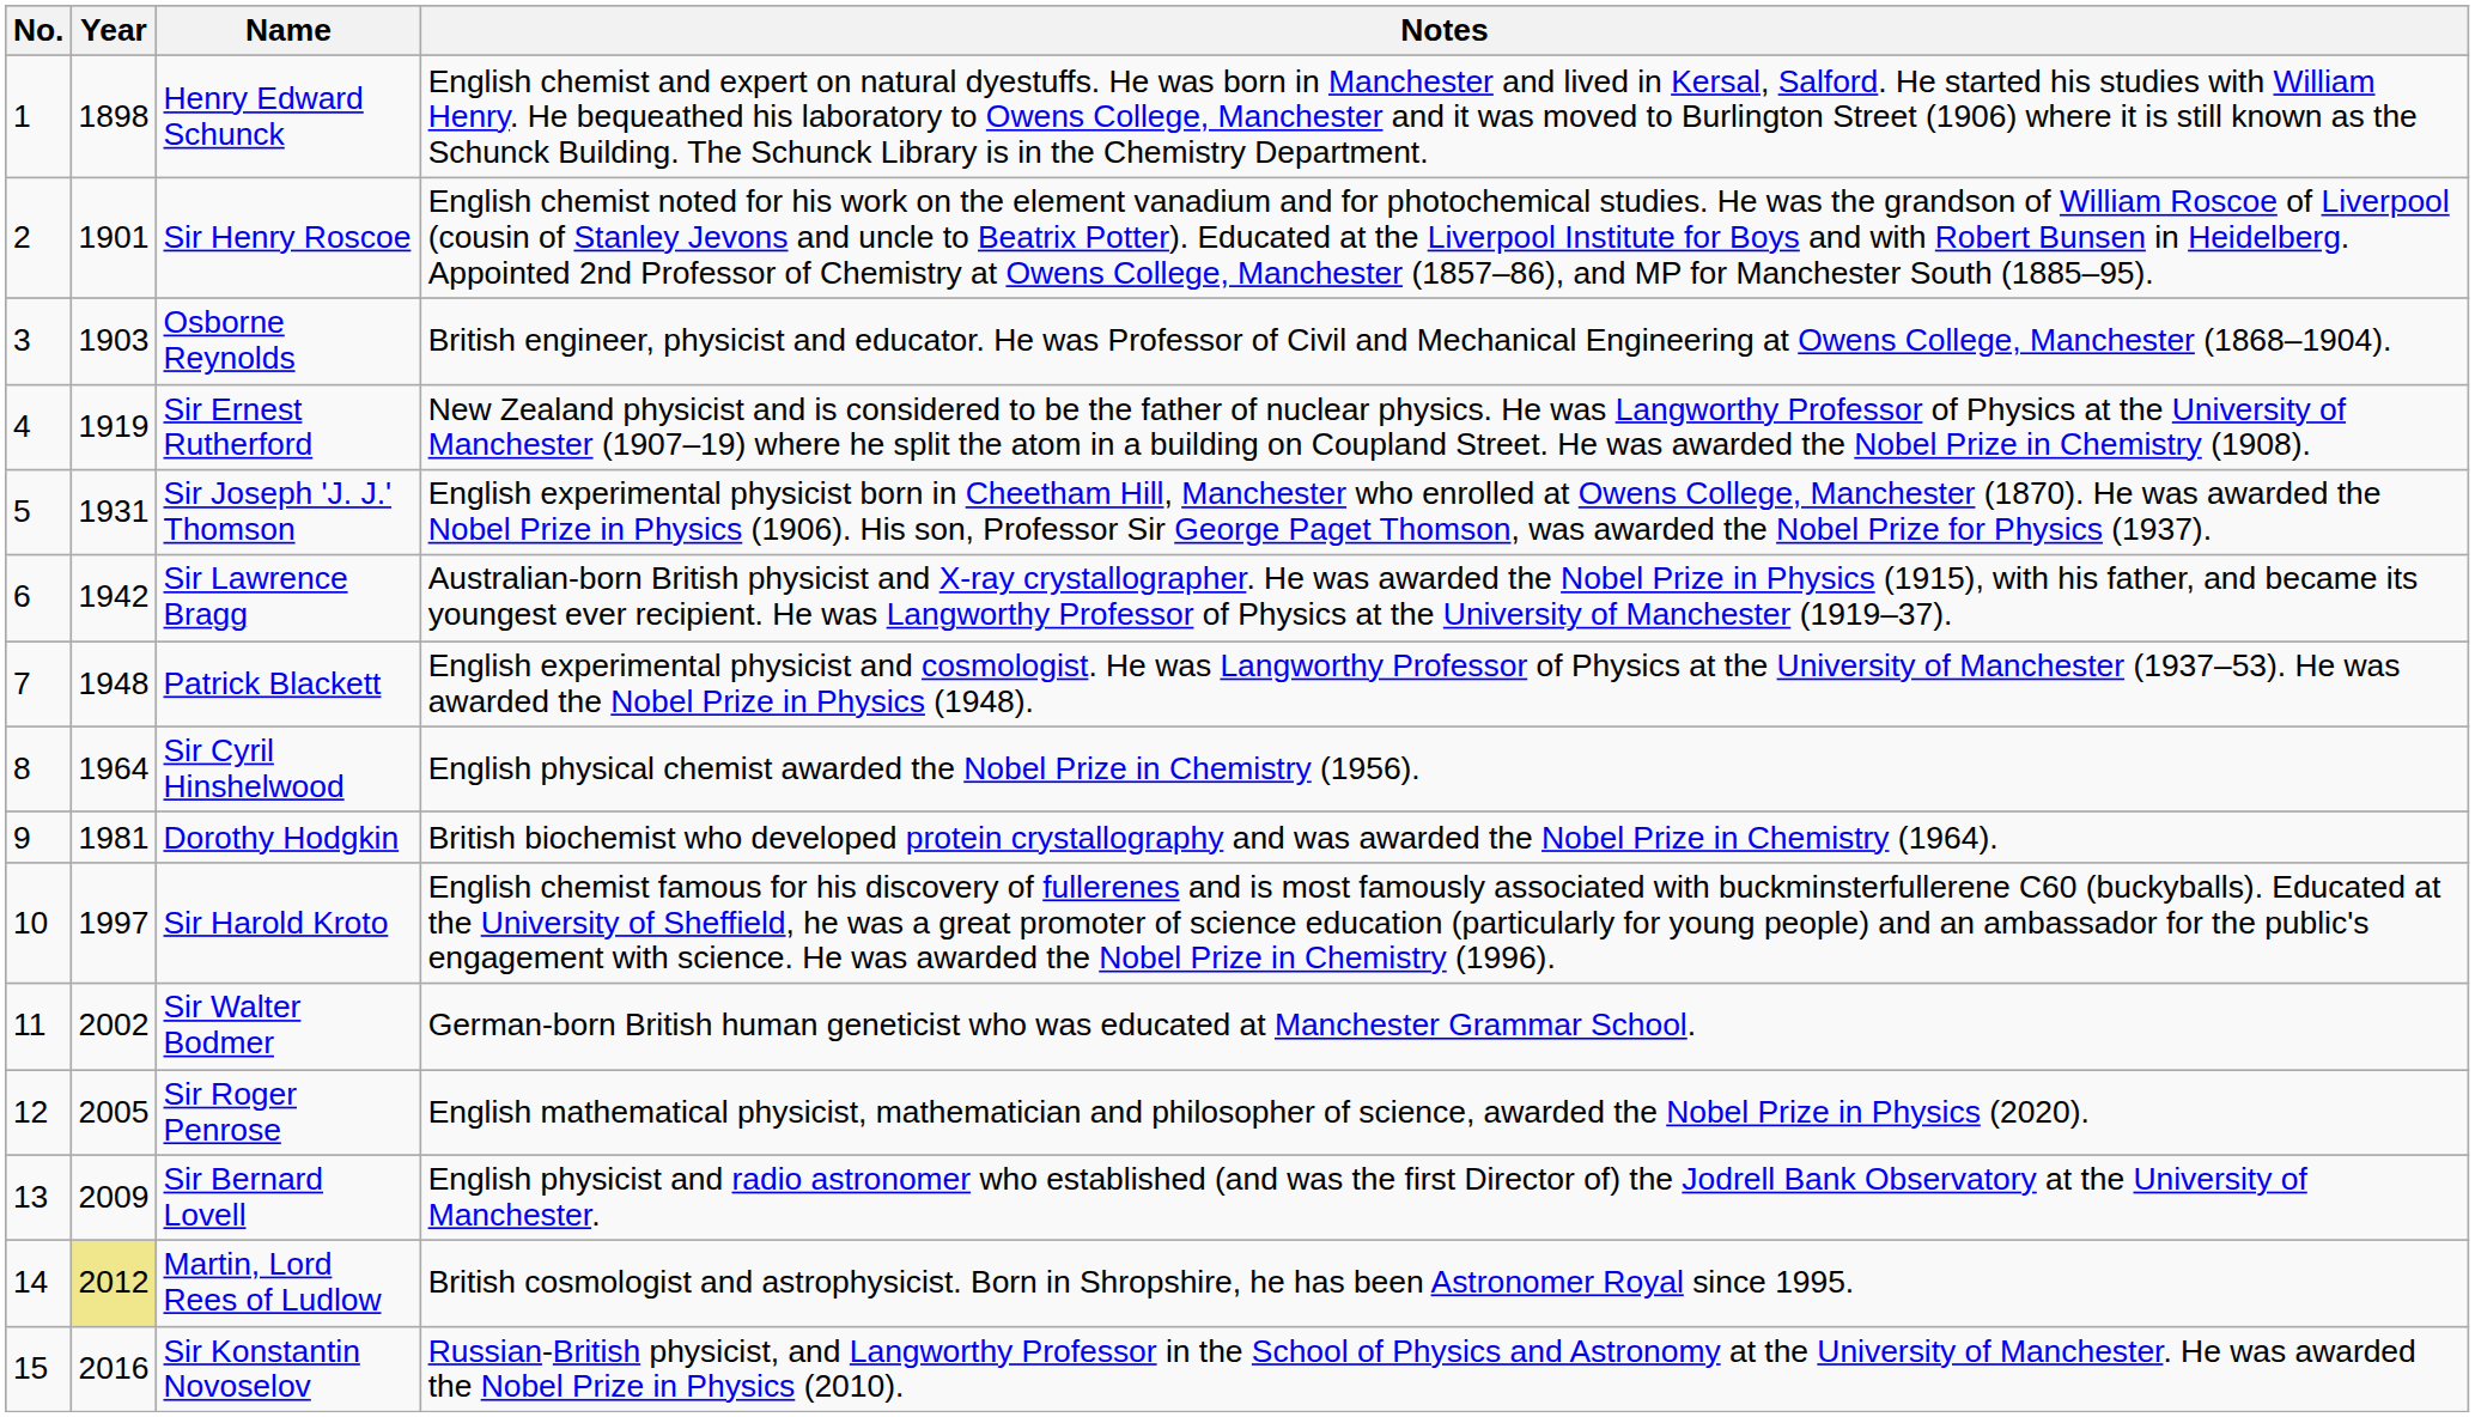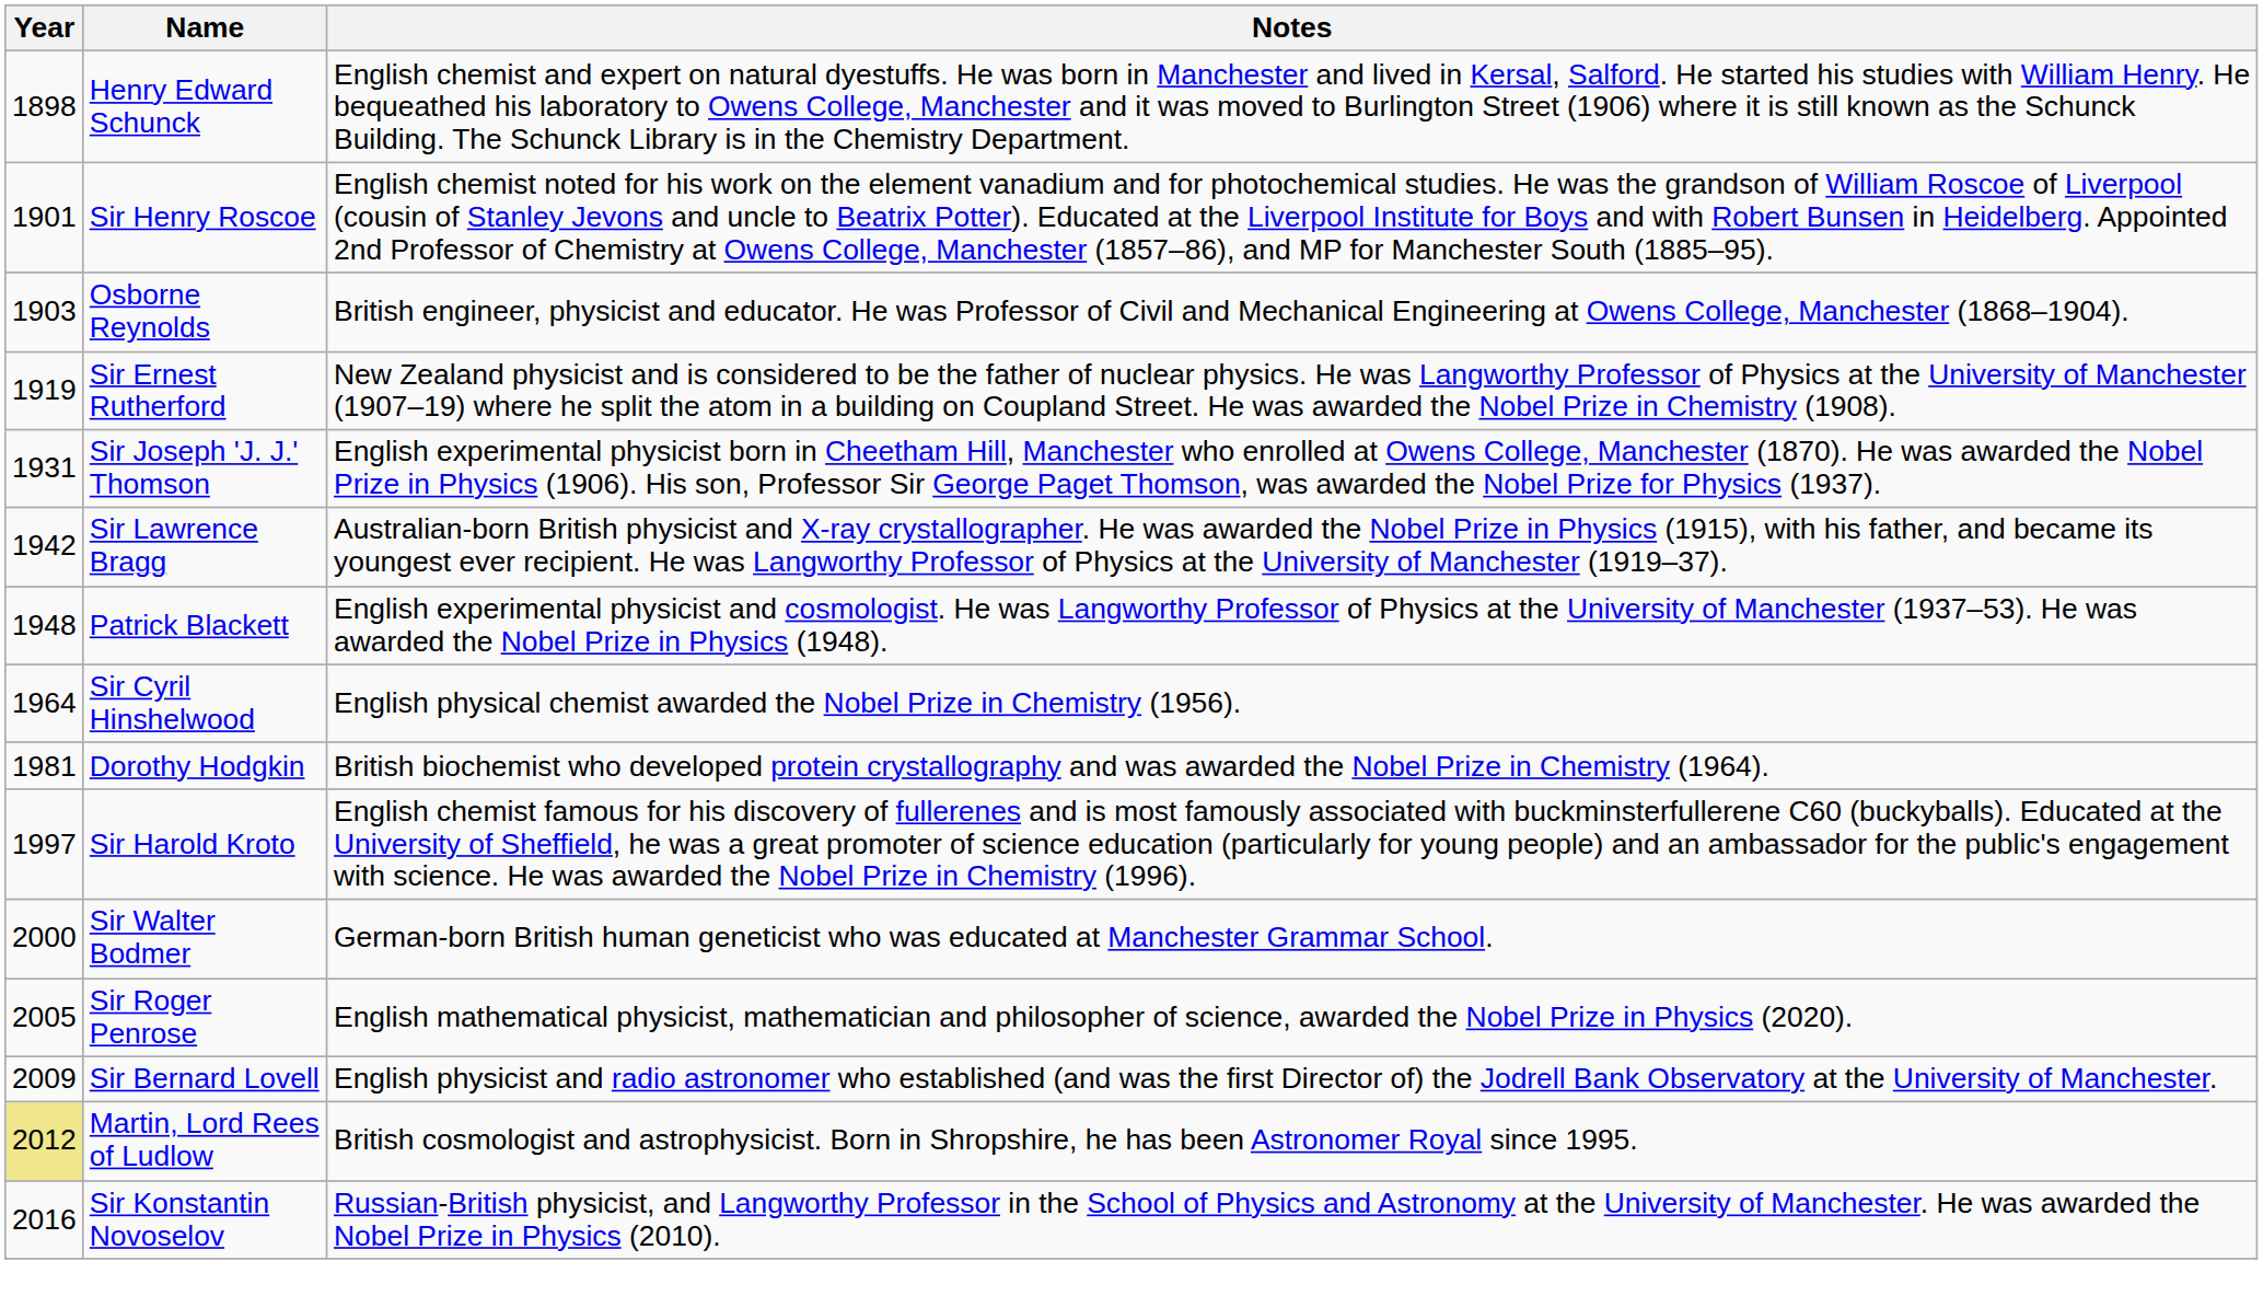- column: No. | 1 | 2 | 3 | 4 | 5 | 6 | 7 | 8 | 9 | 10 | 11 | 12 | 13 | 14 | 15
Sir Walter Bodmer | Year: 2002 -> 2000
